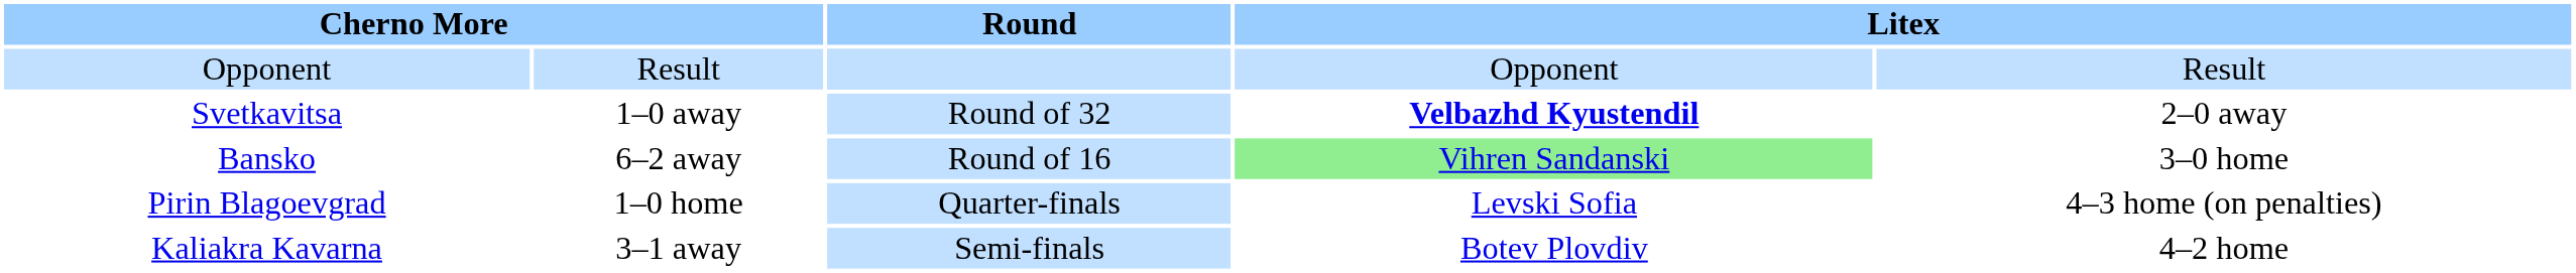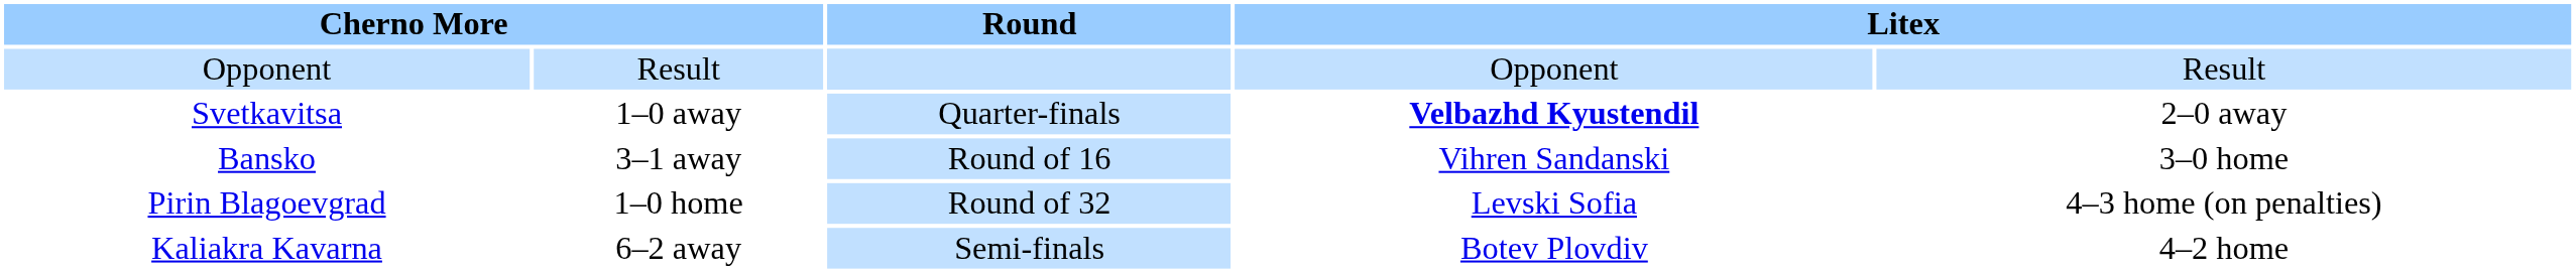Svetkavitsa | Round: Round of 32 -> Quarter-finals
Bansko | column 2: 6–2 away -> 3–1 away
Bansko | column 4: lightgreen background -> no background
Pirin Blagoevgrad | Round: Quarter-finals -> Round of 32
Kaliakra Kavarna | column 2: 3–1 away -> 6–2 away
